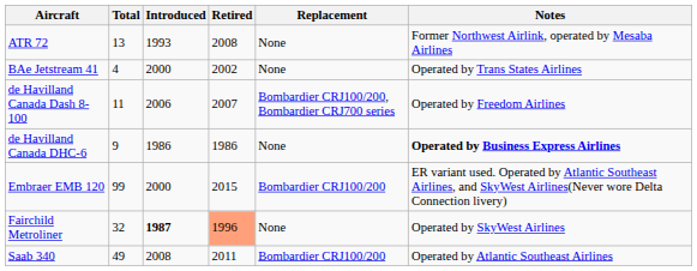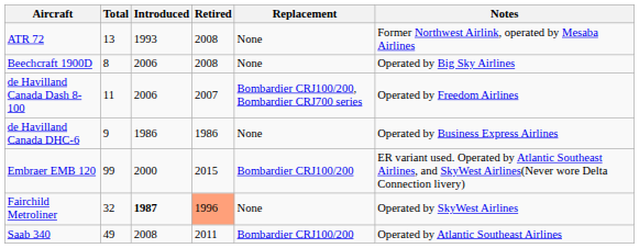- row: BAe Jetstream 41 | 4 | 2000 | 2002 | None | Operated by Trans States Airlines
+ row: Beechcraft 1900D | 8 | 2006 | 2008 | None | Operated by Big Sky Airlines
de Havilland Canada DHC-6 | Notes: bold -> normal
